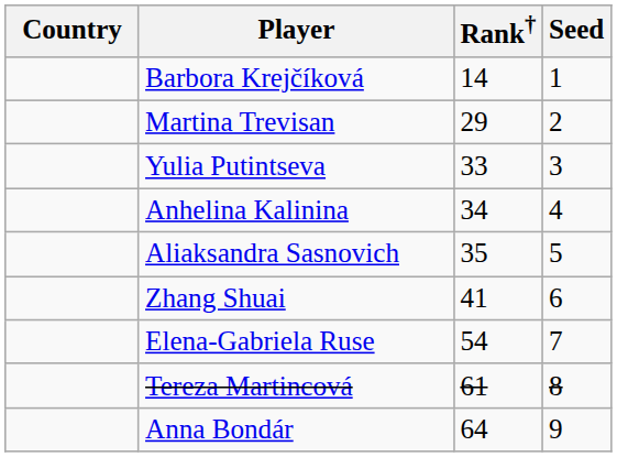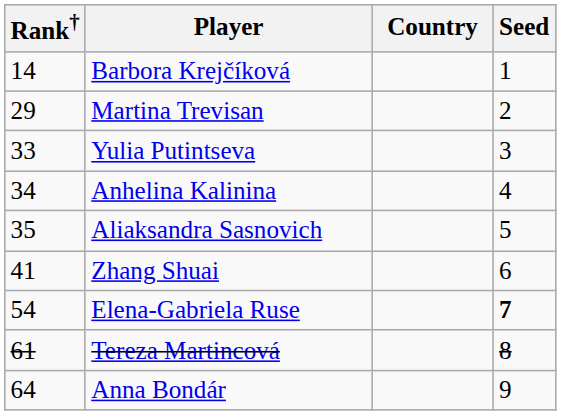columns swapped: Country <-> Rank†
Elena-Gabriela Ruse | Seed: normal -> bold
